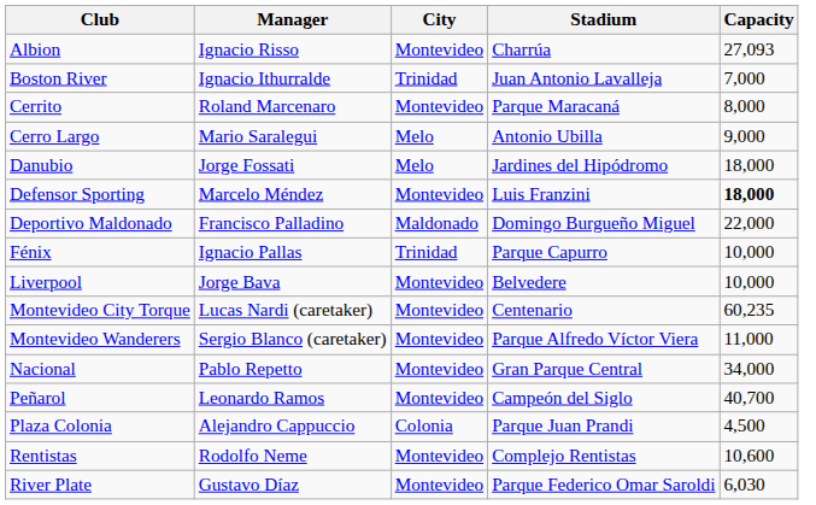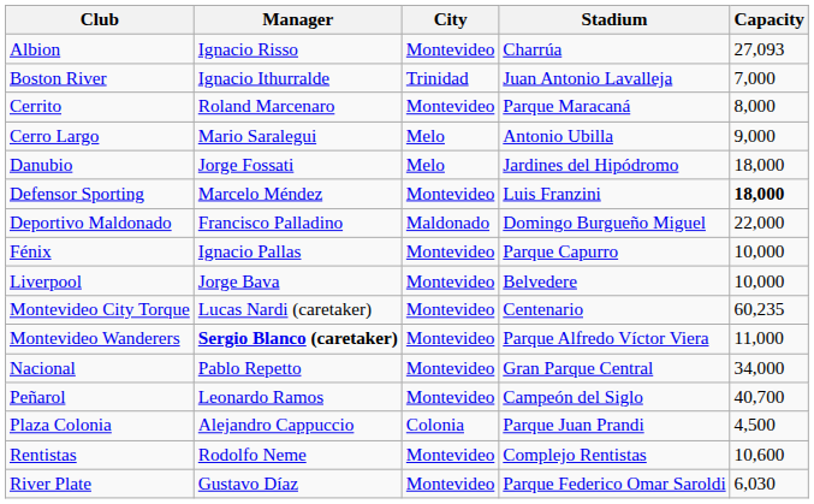Fénix | City: Trinidad -> Montevideo
Montevideo Wanderers | Manager: normal -> bold
